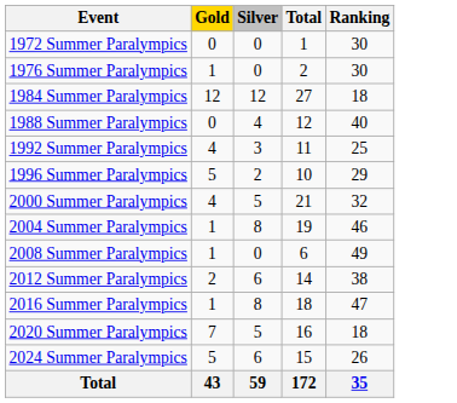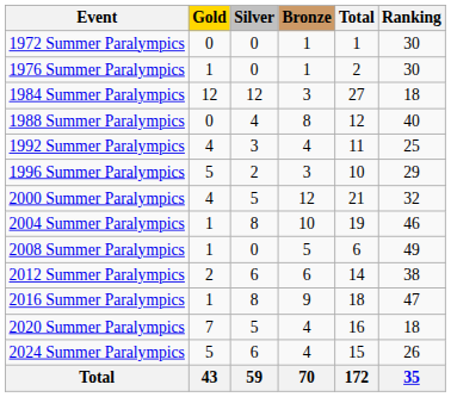+ column: Bronze | 1 | 1 | 3 | 8 | 4 | 3 | 12 | 10 | 5 | 6 | 9 | 4 | 4 | 70
